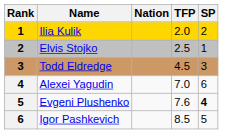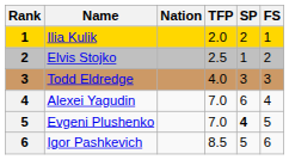+ column: FS | 1 | 2 | 3 | 4 | 5 | 6
Todd Eldredge | TFP: 4.5 -> 4.0
Evgeni Plushenko | TFP: 7.6 -> 7.0
